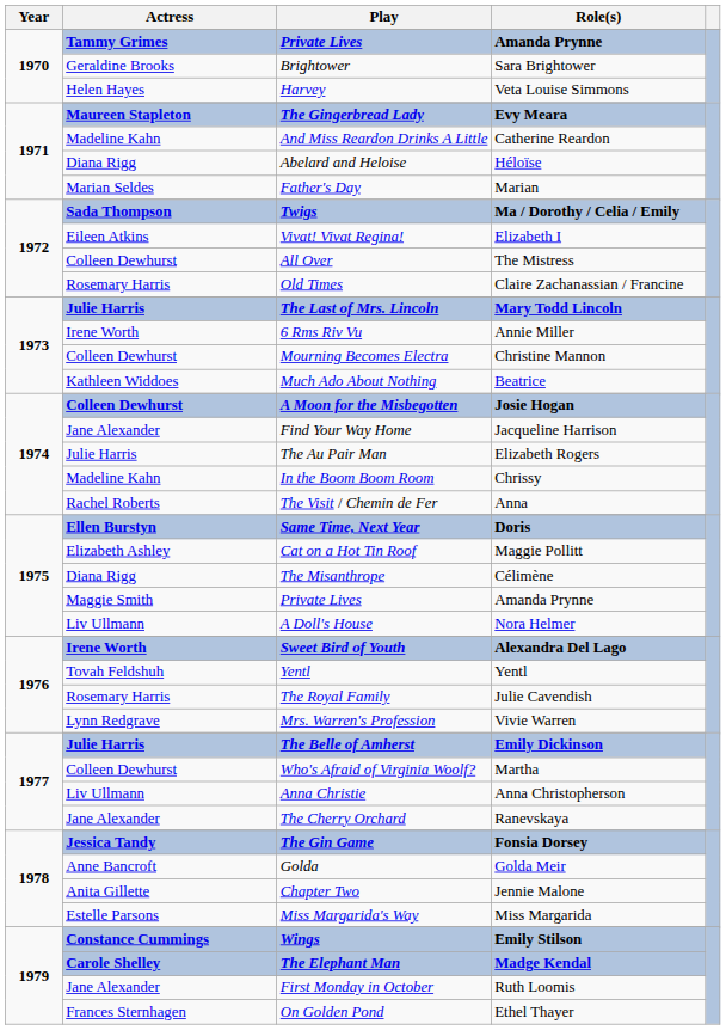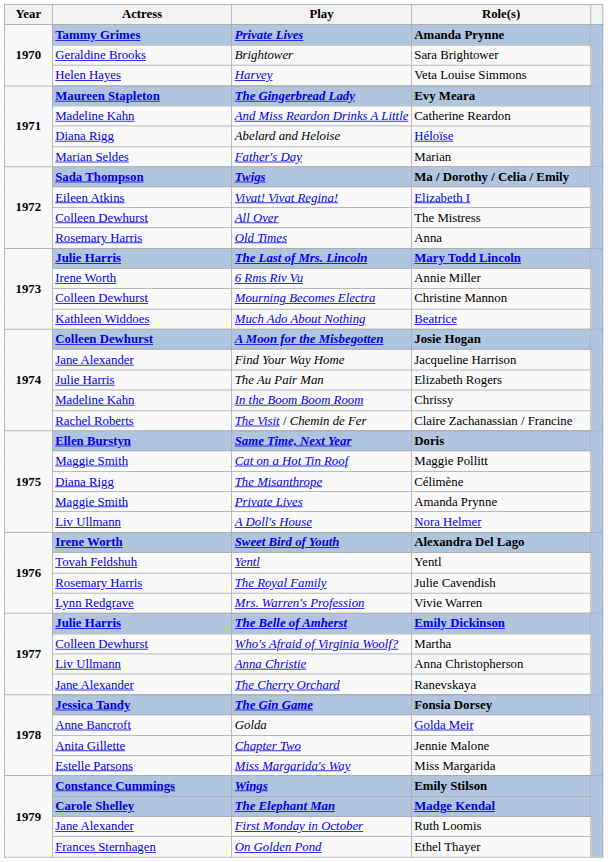Old Times | Role(s): Claire Zachanassian / Francine -> Anna
The Visit / Chemin de Fer | Role(s): Anna -> Claire Zachanassian / Francine
Cat on a Hot Tin Roof | Actress: Elizabeth Ashley -> Maggie Smith
